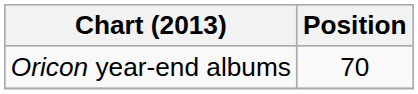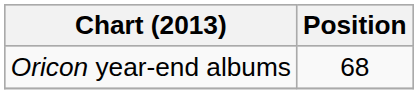Oricon year-end albums | Position: 70 -> 68
